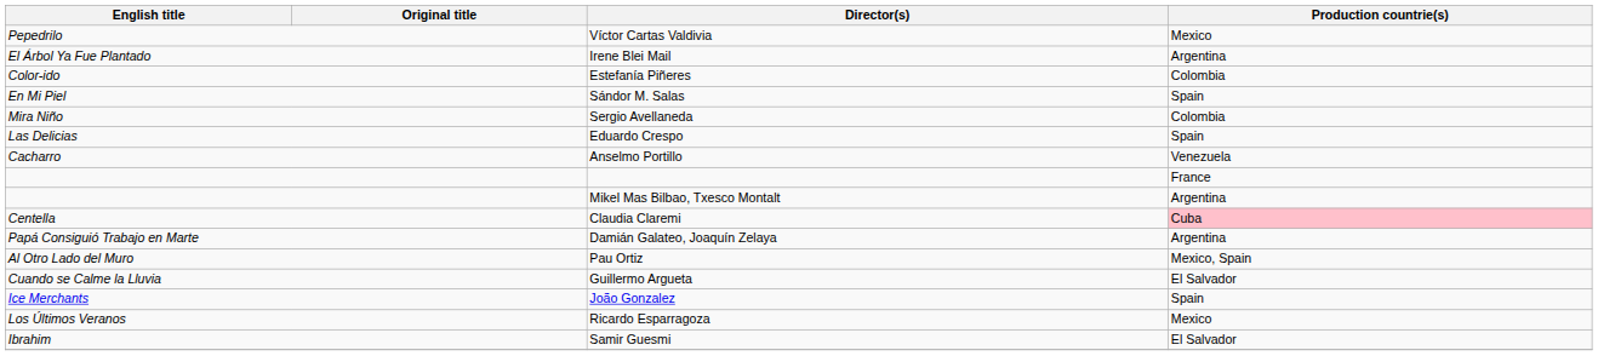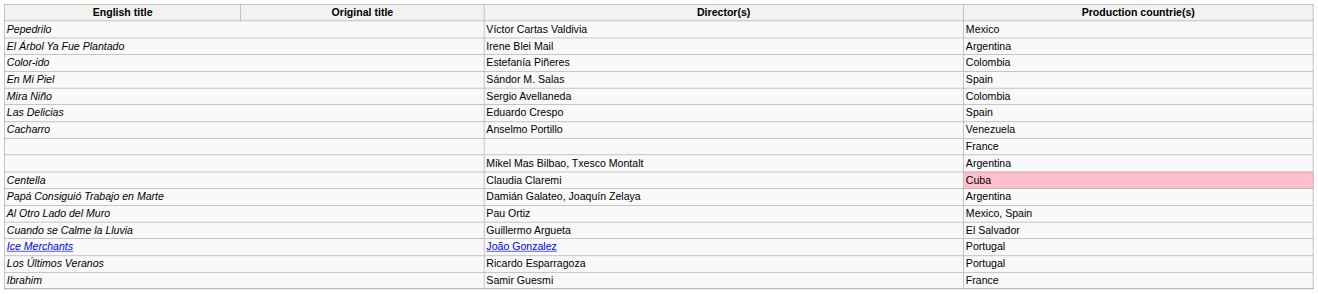João Gonzalez | Production countrie(s): Spain -> Portugal
Ricardo Esparragoza | Production countrie(s): Mexico -> Portugal
Samir Guesmi | Production countrie(s): El Salvador -> France
